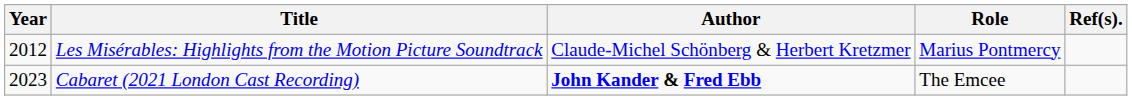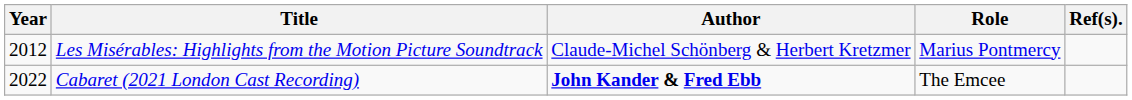Cabaret (2021 London Cast Recording) | Year: 2023 -> 2022
